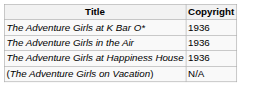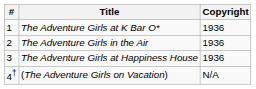+ column: # | 1 | 2 | 3 | 4†
